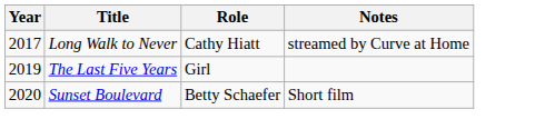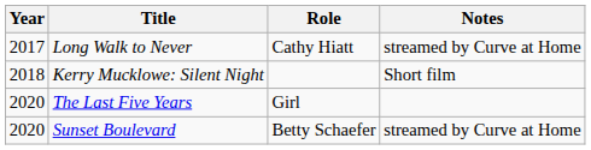+ row: 2018 | Kerry Mucklowe: Silent Night | Short film
The Last Five Years | Year: 2019 -> 2020
Sunset Boulevard | Notes: Short film -> streamed by Curve at Home
